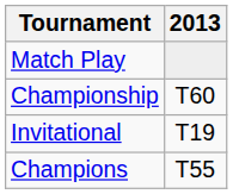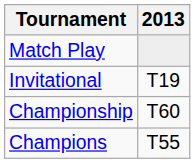rows swapped: Championship <-> Invitational
